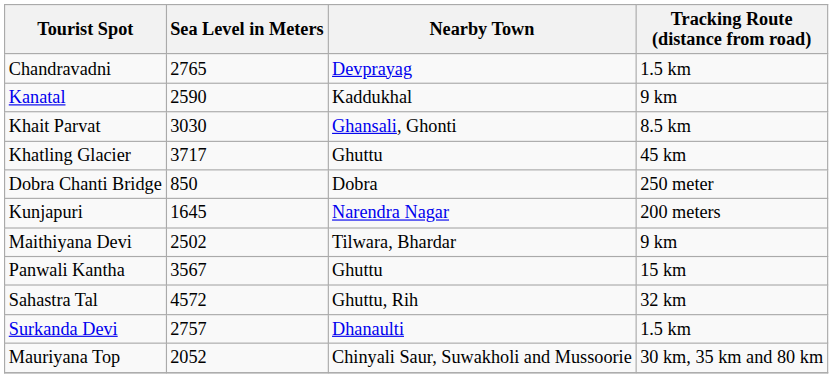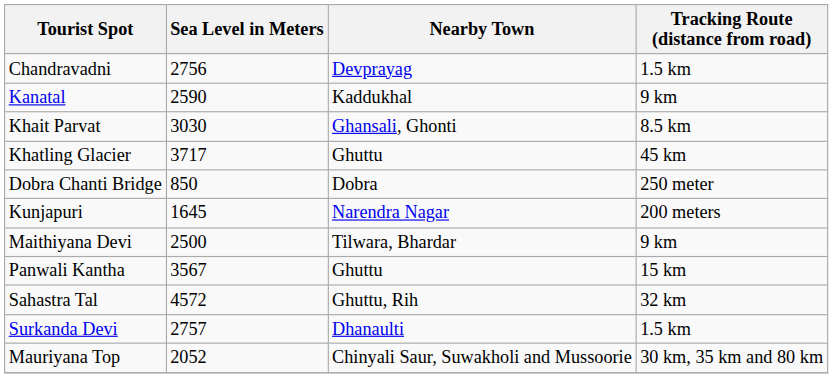Chandravadni | Sea Level in Meters: 2765 -> 2756
Maithiyana Devi | Sea Level in Meters: 2502 -> 2500
